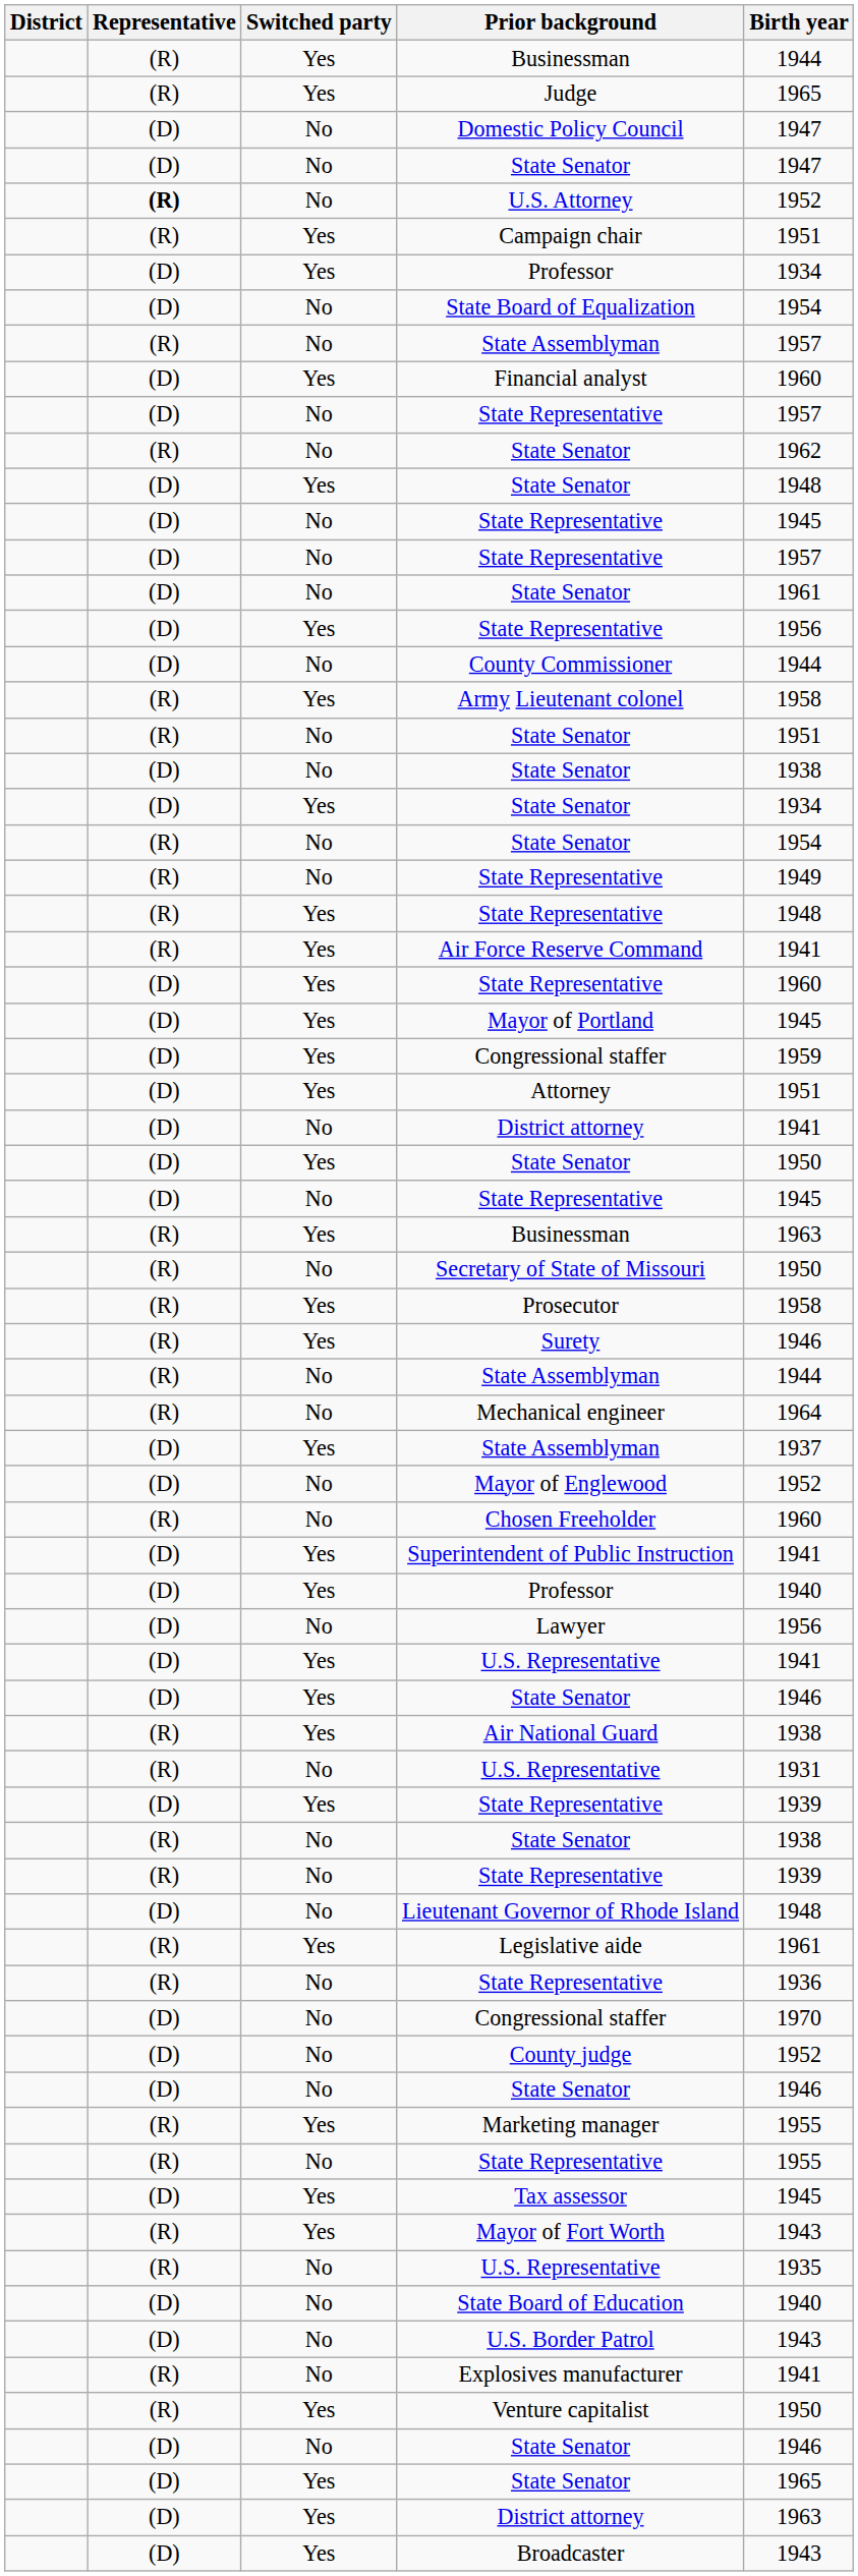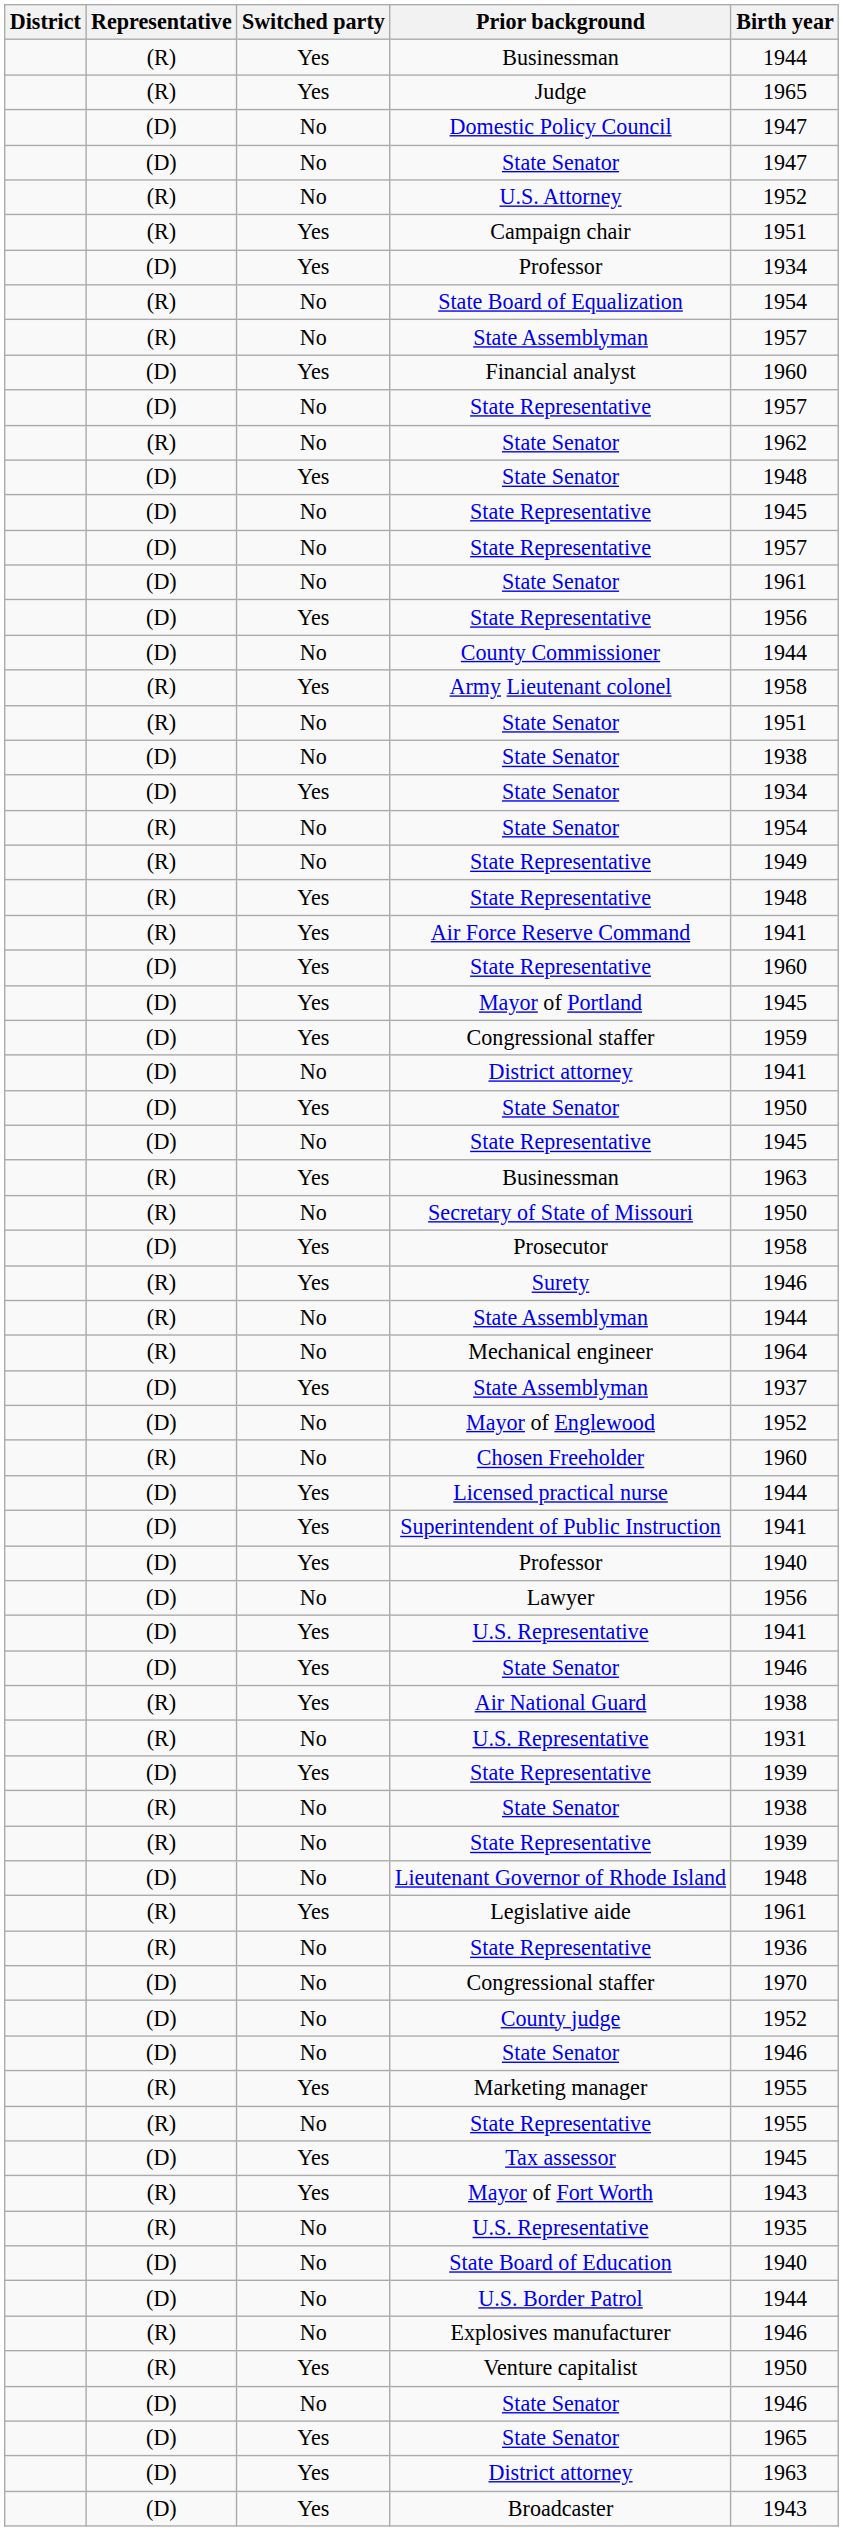U.S. Attorney | Representative: bold -> normal
State Board of Equalization | Representative: (D) -> (R)
- row: (D) | Yes | Attorney | 1951
Prosecutor | Representative: (R) -> (D)
+ row: (D) | Yes | Licensed practical nurse | 1944
U.S. Border Patrol | Birth year: 1943 -> 1944
Explosives manufacturer | Birth year: 1941 -> 1946
